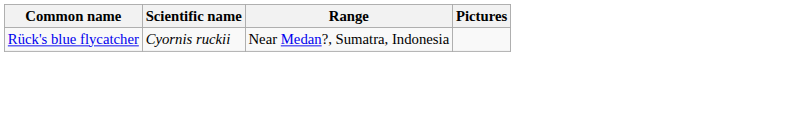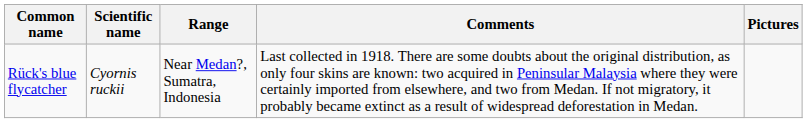+ column: Comments | Last collected in 1918. There are some doubts about the original distribution, as only four skins are known: two acquired in Peninsular Malaysia where they were certainly imported from elsewhere, and two from Medan. If not migratory, it probably became extinct as a result of widespread deforestation in Medan.
